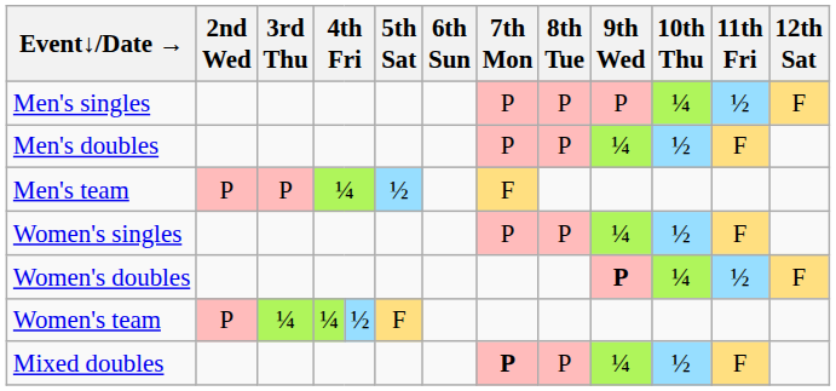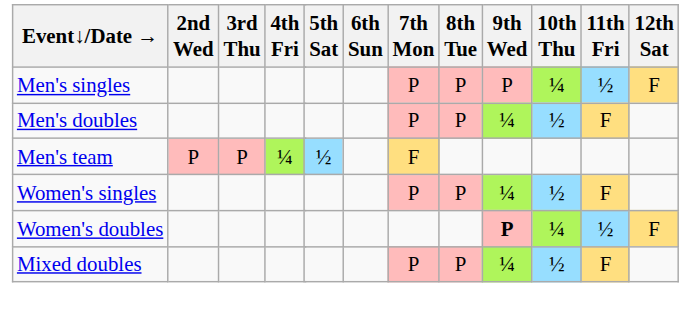- row: Women's team | P | ¼ | ¼ | ½ | F
Mixed doubles | 7th Mon: bold -> normal
